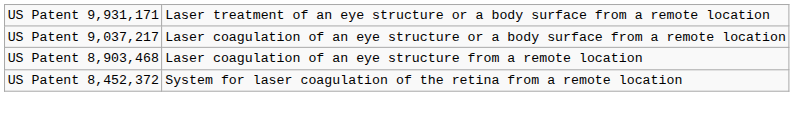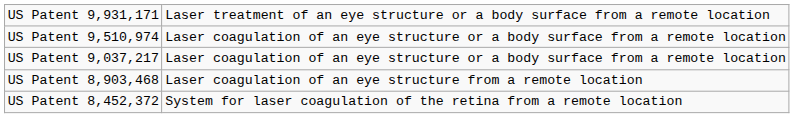+ row: US Patent 9,510,974 | Laser coagulation of an eye structure or a body surface from a remote location
